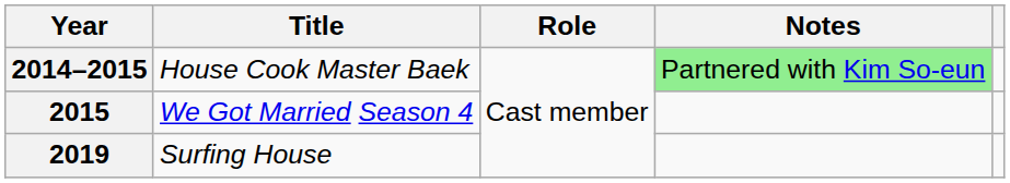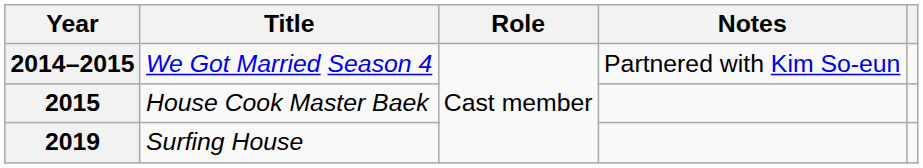2014–2015 | Title: House Cook Master Baek -> We Got Married Season 4
2014–2015 | Notes: lightgreen background -> no background
2015 | Title: We Got Married Season 4 -> House Cook Master Baek
